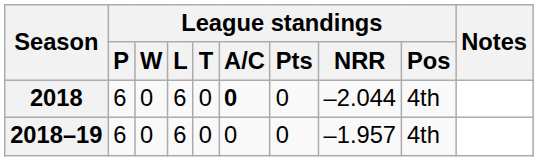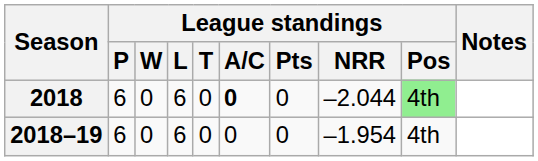2018 | League standings / Pos: no background -> lightgreen background
2018–19 | League standings / NRR: –1.957 -> –1.954
